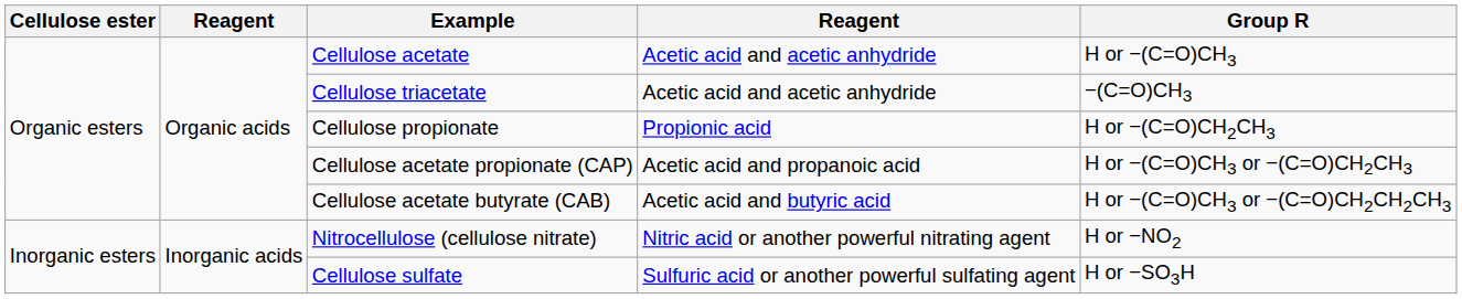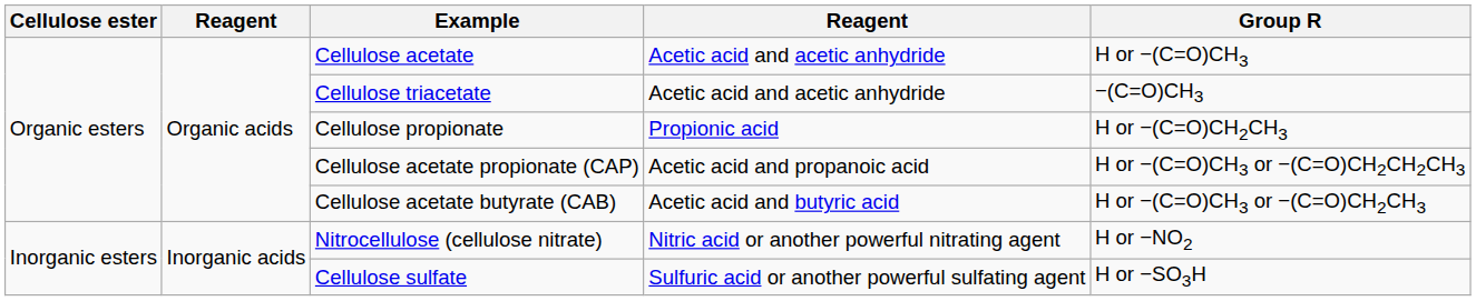Cellulose acetate propionate (CAP) | Group R: H or −(C=O)CH3 or −(C=O)CH2CH3 -> H or −(C=O)CH3 or −(C=O)CH2CH2CH3
Cellulose acetate butyrate (CAB) | Group R: H or −(C=O)CH3 or −(C=O)CH2CH2CH3 -> H or −(C=O)CH3 or −(C=O)CH2CH3
